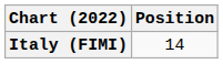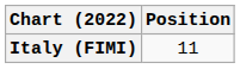Italy (FIMI) | Position: 14 -> 11
